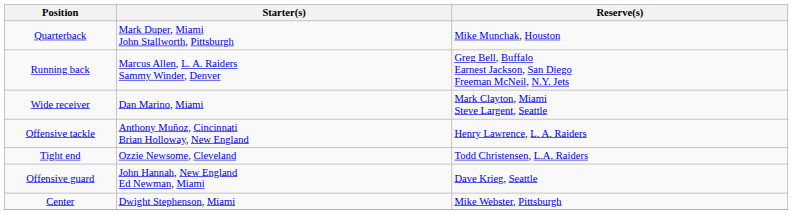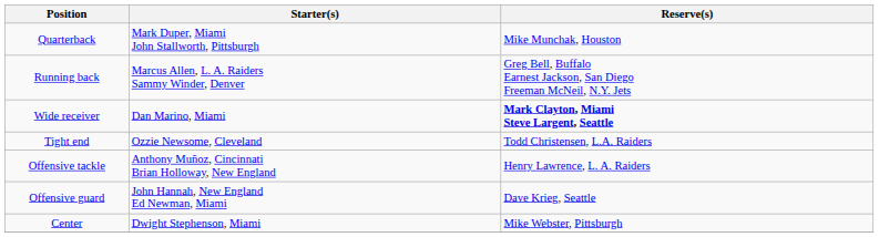Wide receiver | Reserve(s): normal -> bold
rows swapped: Tight end <-> Offensive tackle
